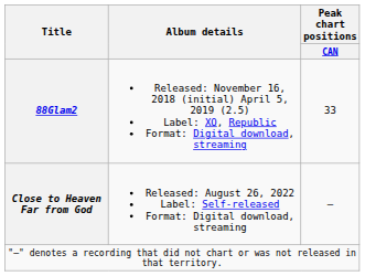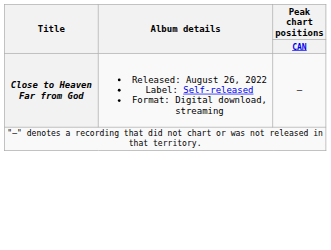- row: 88Glam2 | Released: November 16, 2018 (initial) April 5, 2019 (2.5) Label: XO, Republic Format: Digital download, streaming | 33
